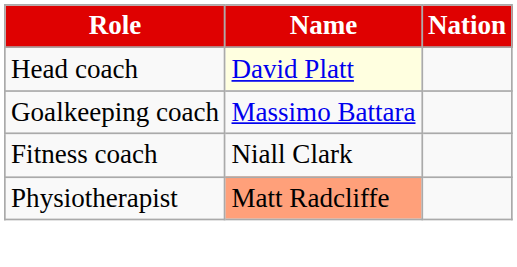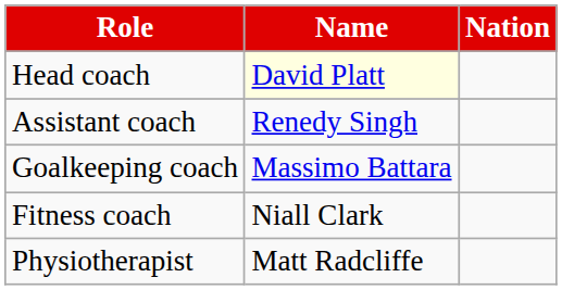+ row: Assistant coach | Renedy Singh
Physiotherapist | Name: lightsalmon background -> no background
